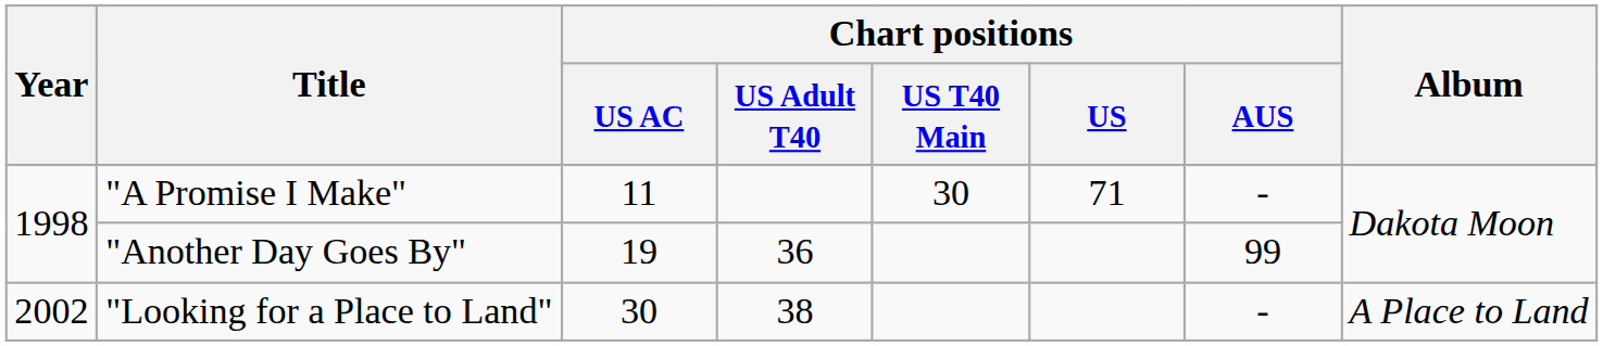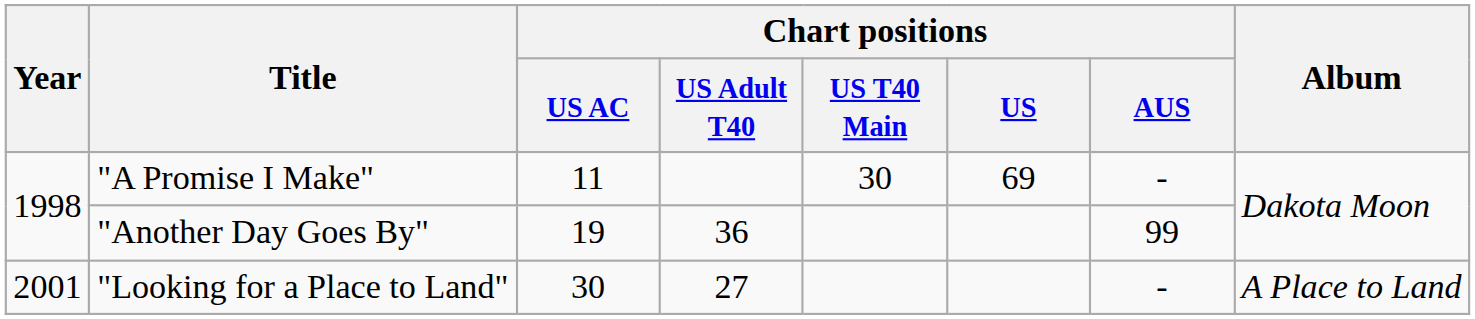"A Promise I Make" | Chart positions / US: 71 -> 69
"Looking for a Place to Land" | Year: 2002 -> 2001
"Looking for a Place to Land" | Chart positions / US Adult T40: 38 -> 27
